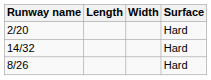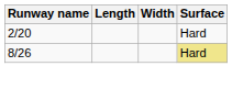- row: 14/32 | Hard
8/26 | Surface: no background -> khaki background
